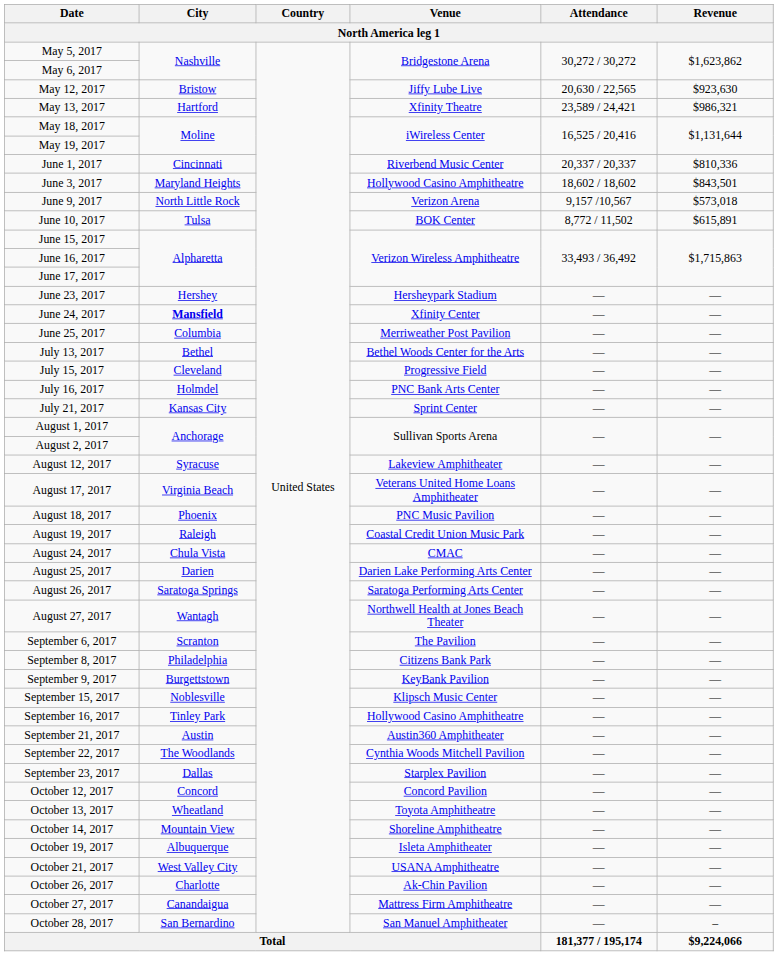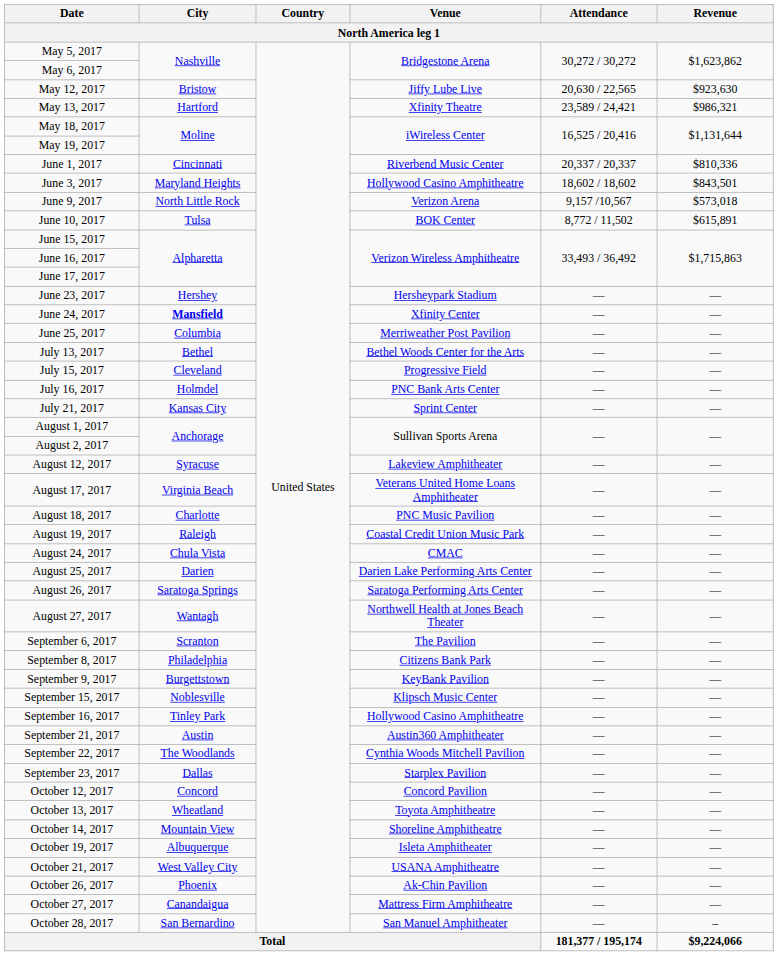August 18, 2017 | City: Phoenix -> Charlotte
October 26, 2017 | City: Charlotte -> Phoenix
